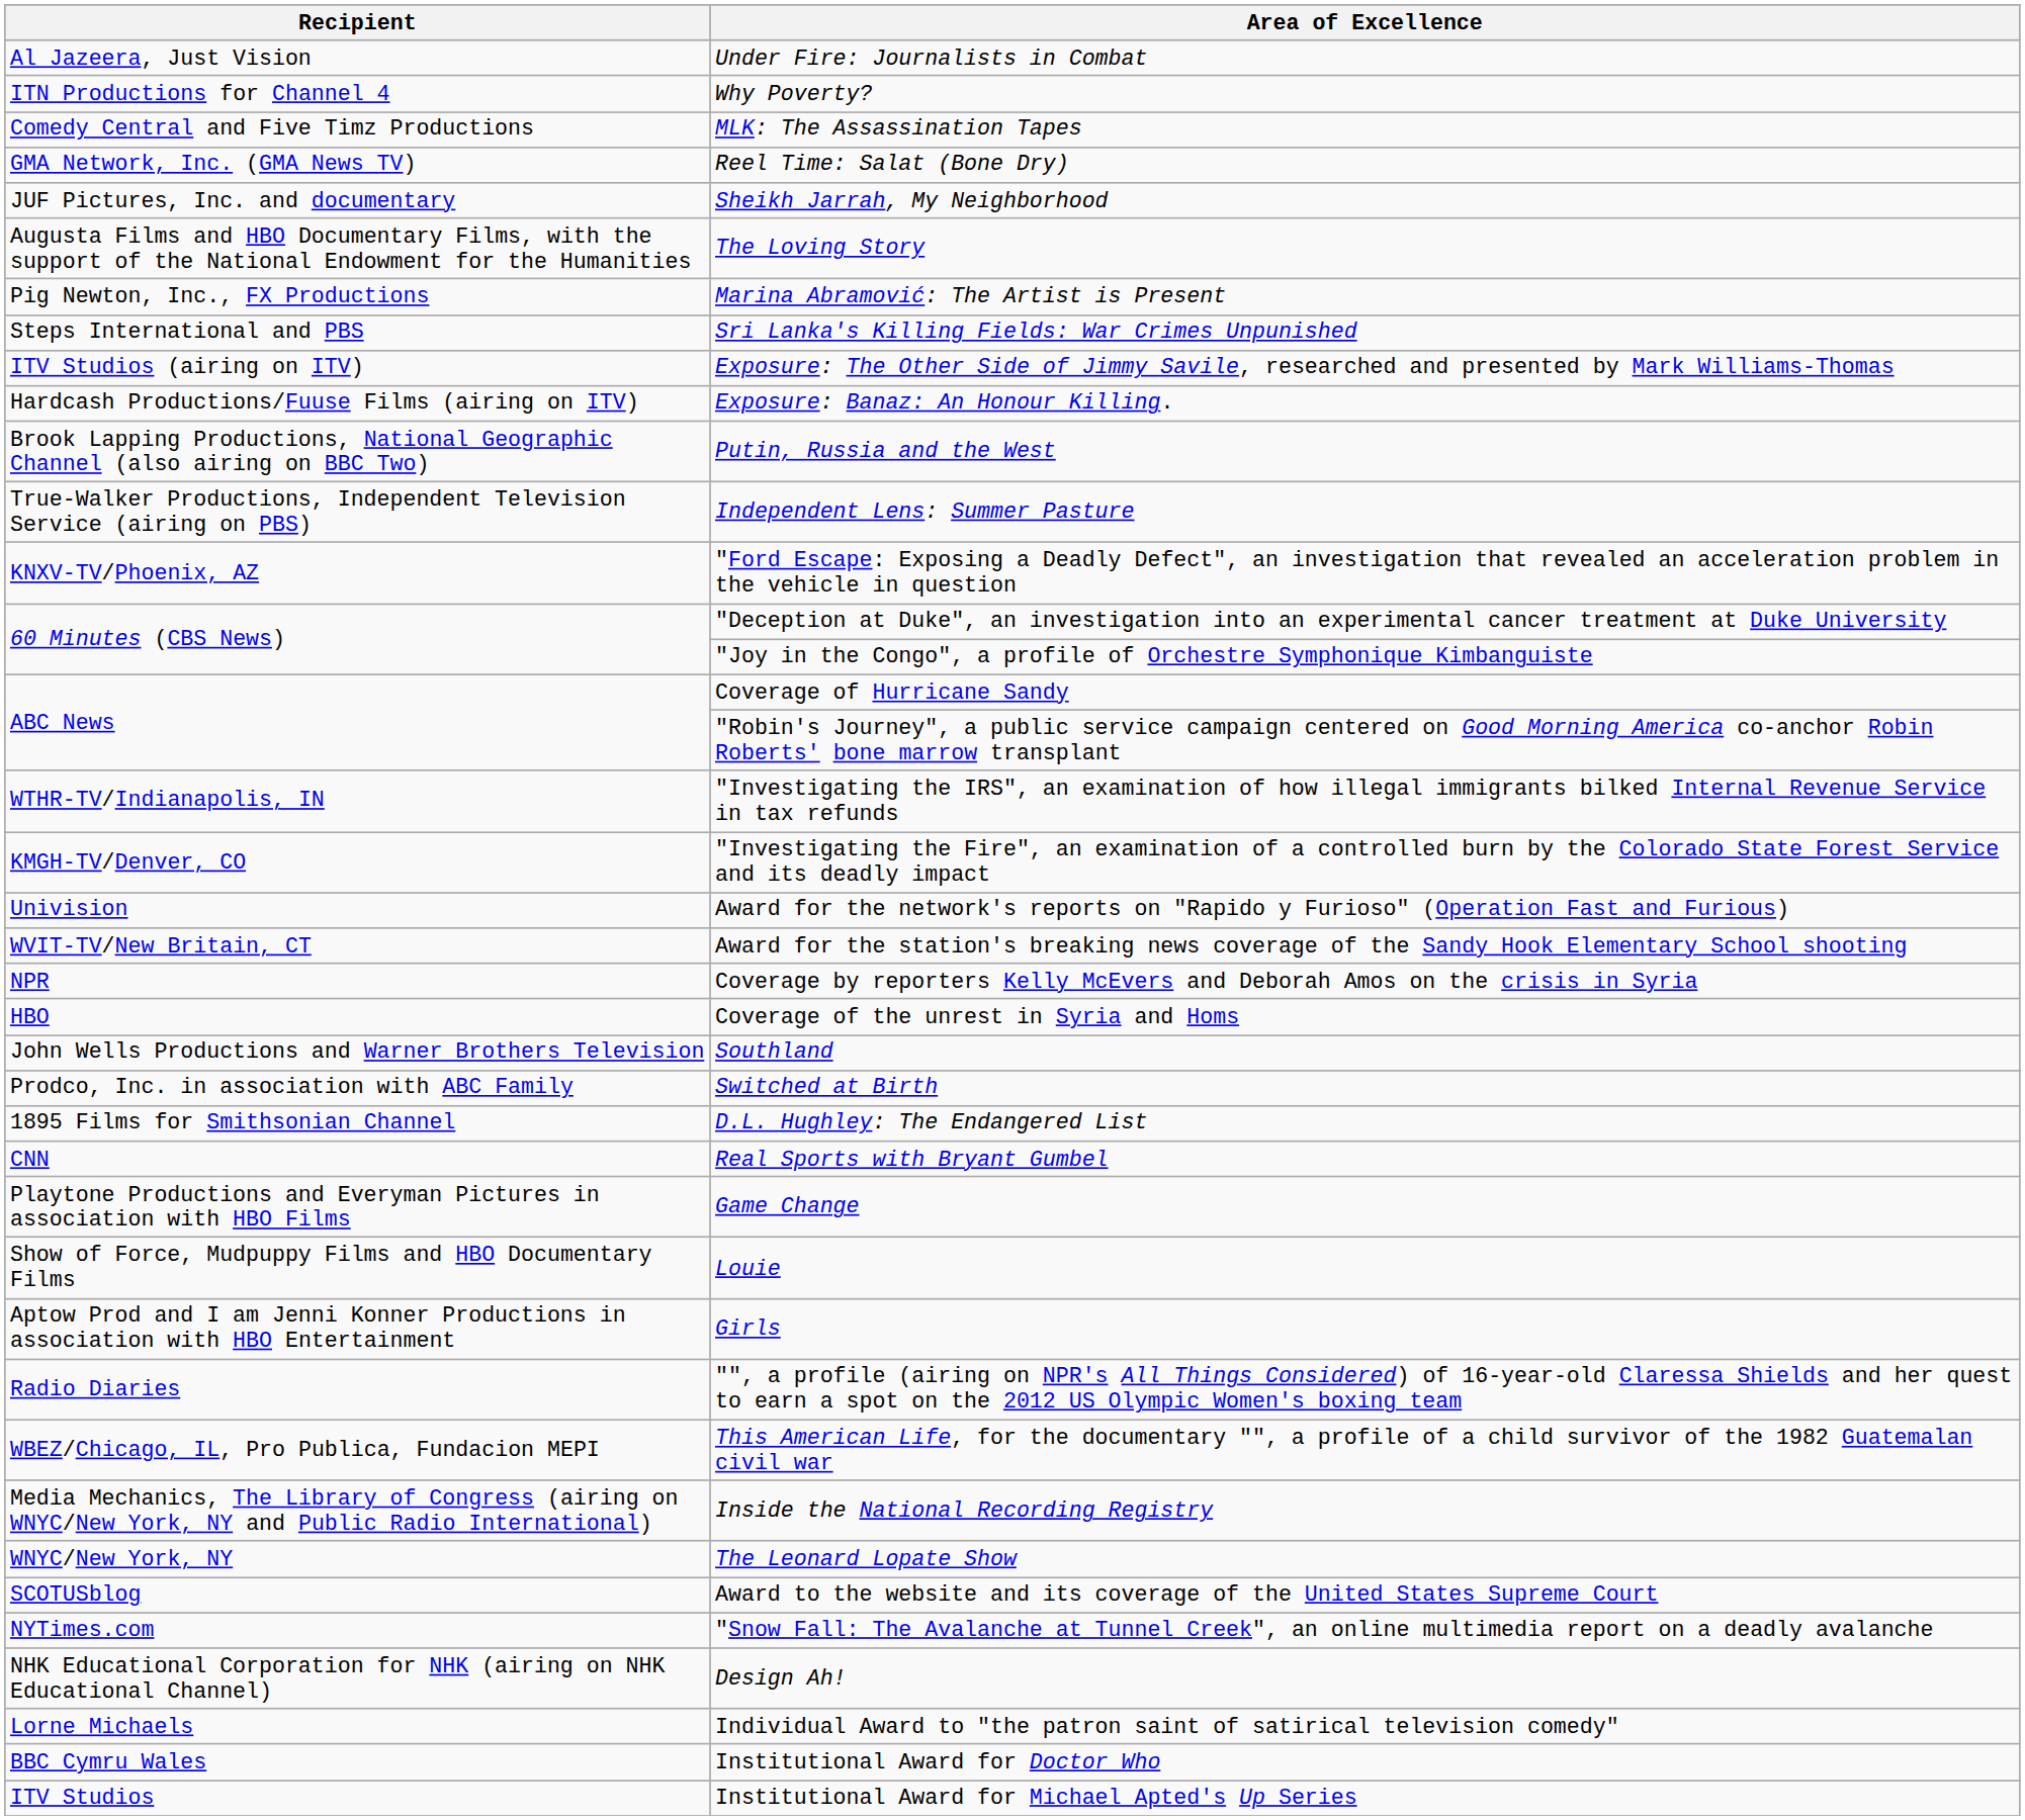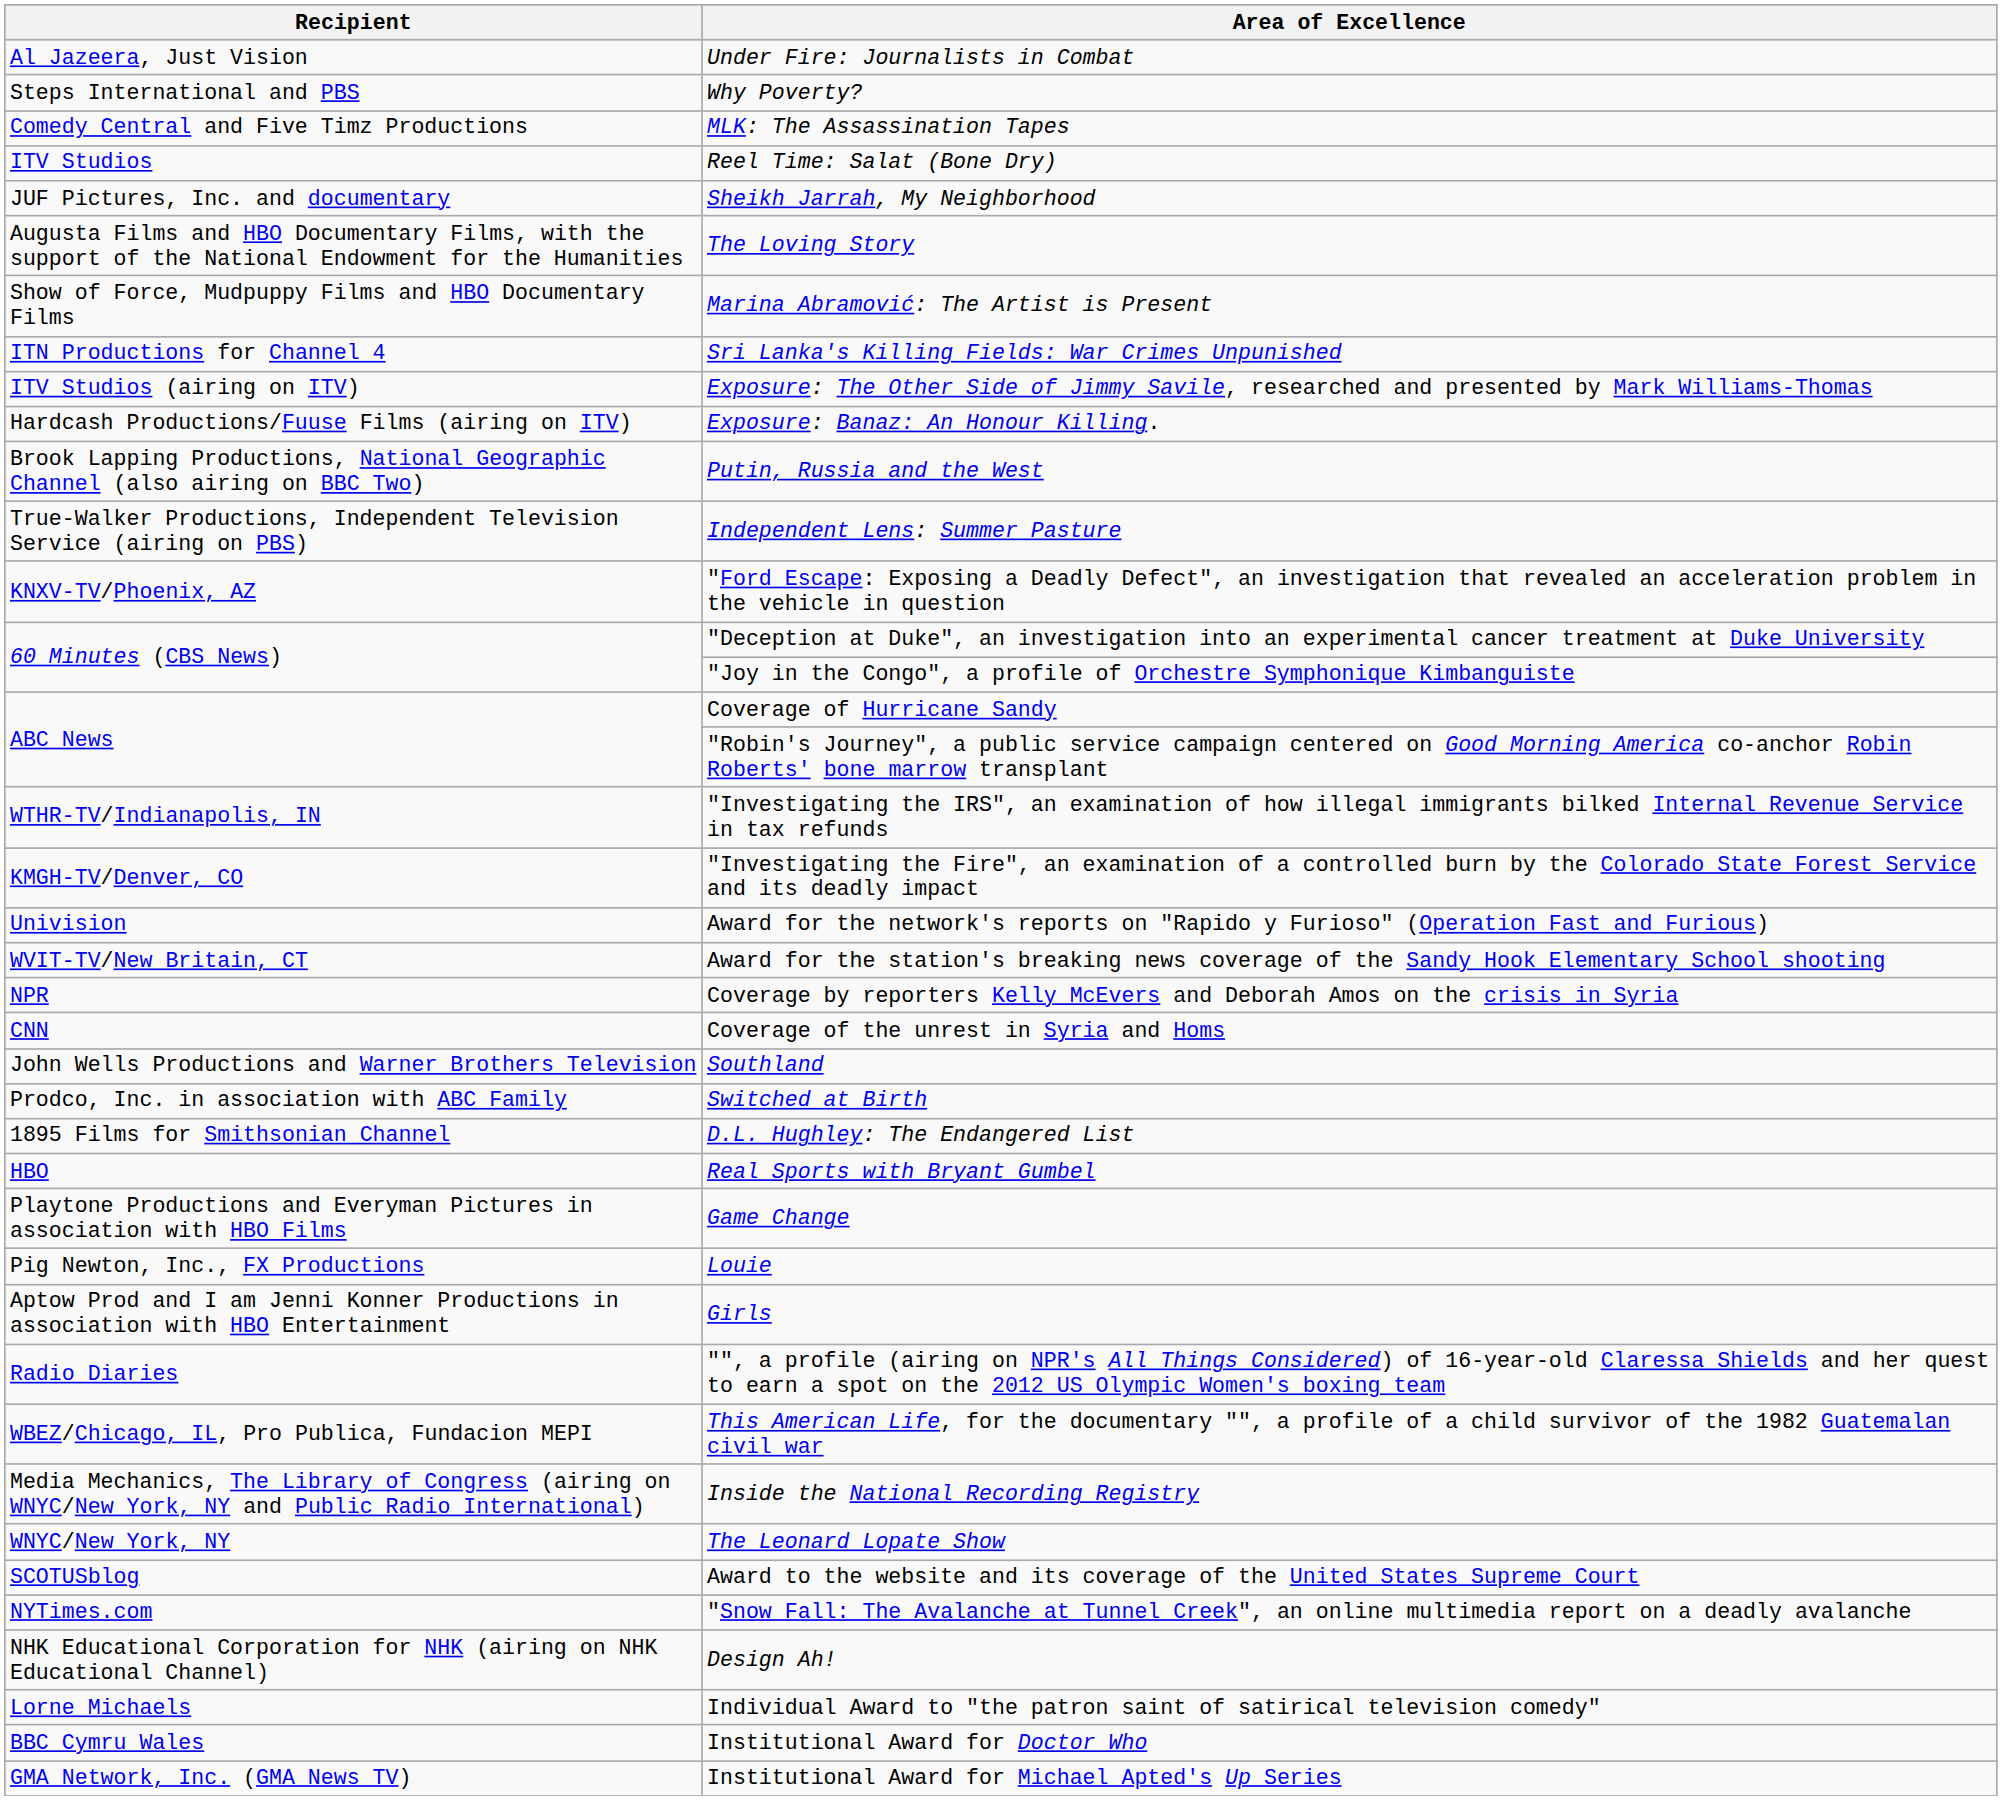Why Poverty? | Recipient: ITN Productions for Channel 4 -> Steps International and PBS
Reel Time: Salat (Bone Dry) | Recipient: GMA Network, Inc. (GMA News TV) -> ITV Studios
Marina Abramović: The Artist is Present | Recipient: Pig Newton, Inc., FX Productions -> Show of Force, Mudpuppy Films and HBO Documentary Films
Sri Lanka's Killing Fields: War Crimes Unpunished | Recipient: Steps International and PBS -> ITN Productions for Channel 4
Coverage of the unrest in Syria and Homs | Recipient: HBO -> CNN
Real Sports with Bryant Gumbel | Recipient: CNN -> HBO
Louie | Recipient: Show of Force, Mudpuppy Films and HBO Documentary Films -> Pig Newton, Inc., FX Productions
Institutional Award for Michael Apted's Up Series | Recipient: ITV Studios -> GMA Network, Inc. (GMA News TV)
